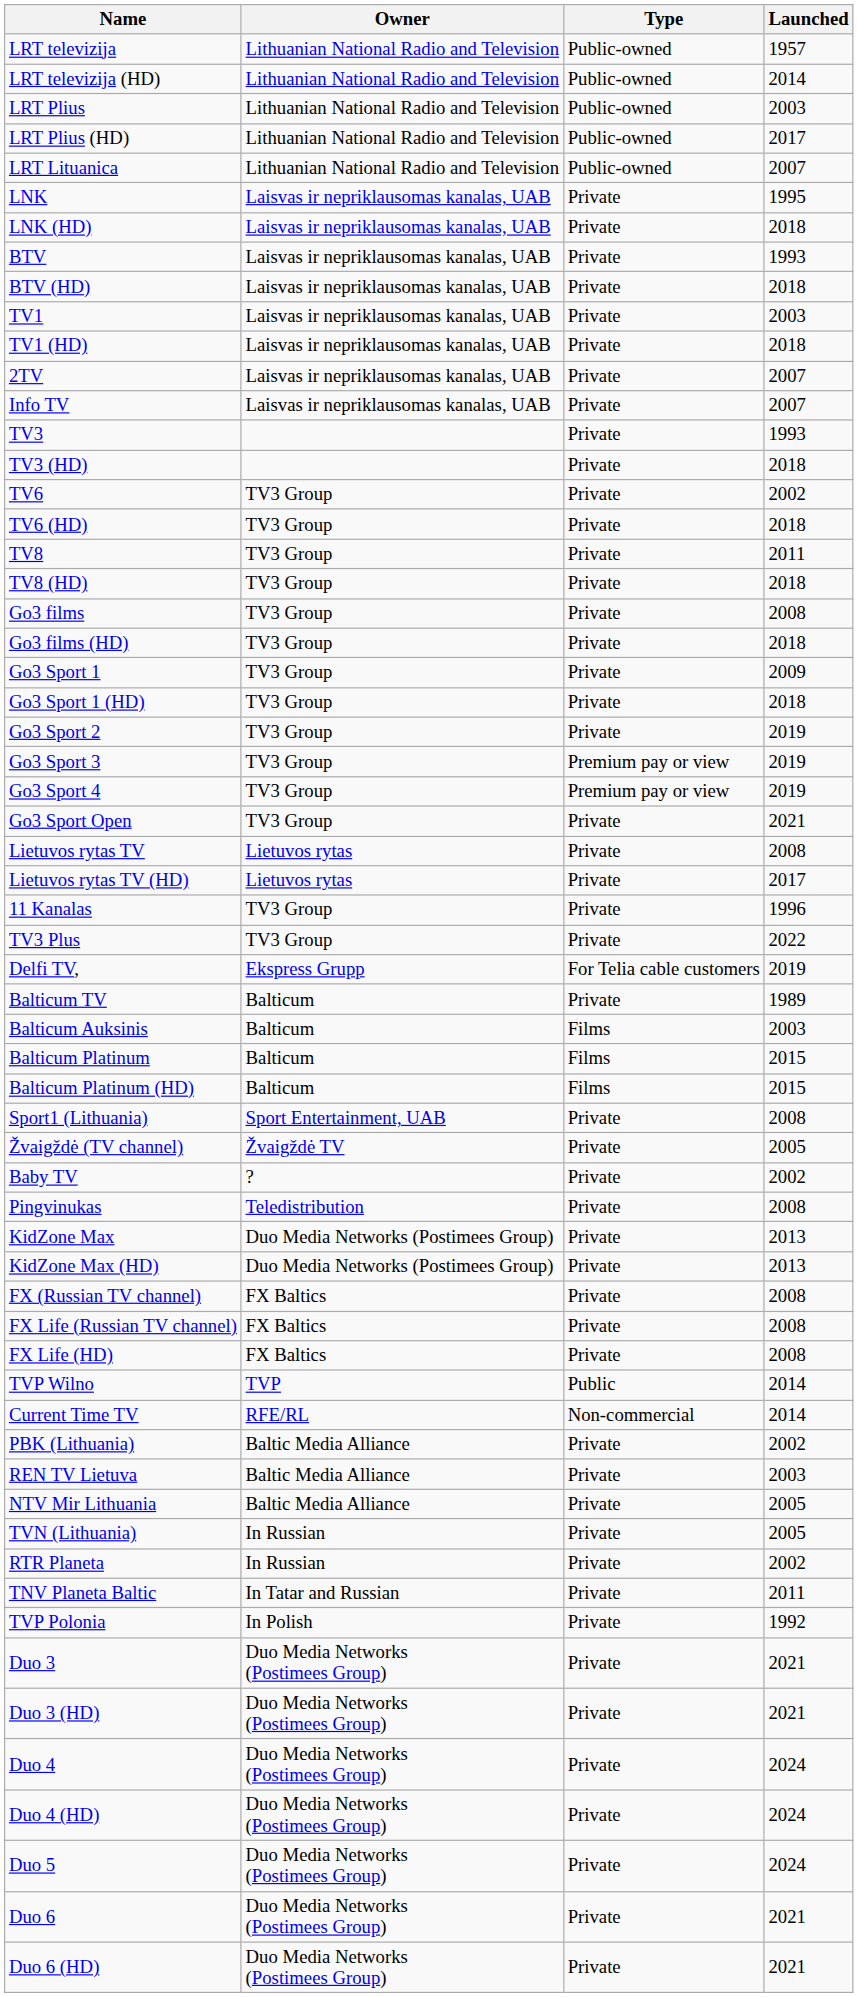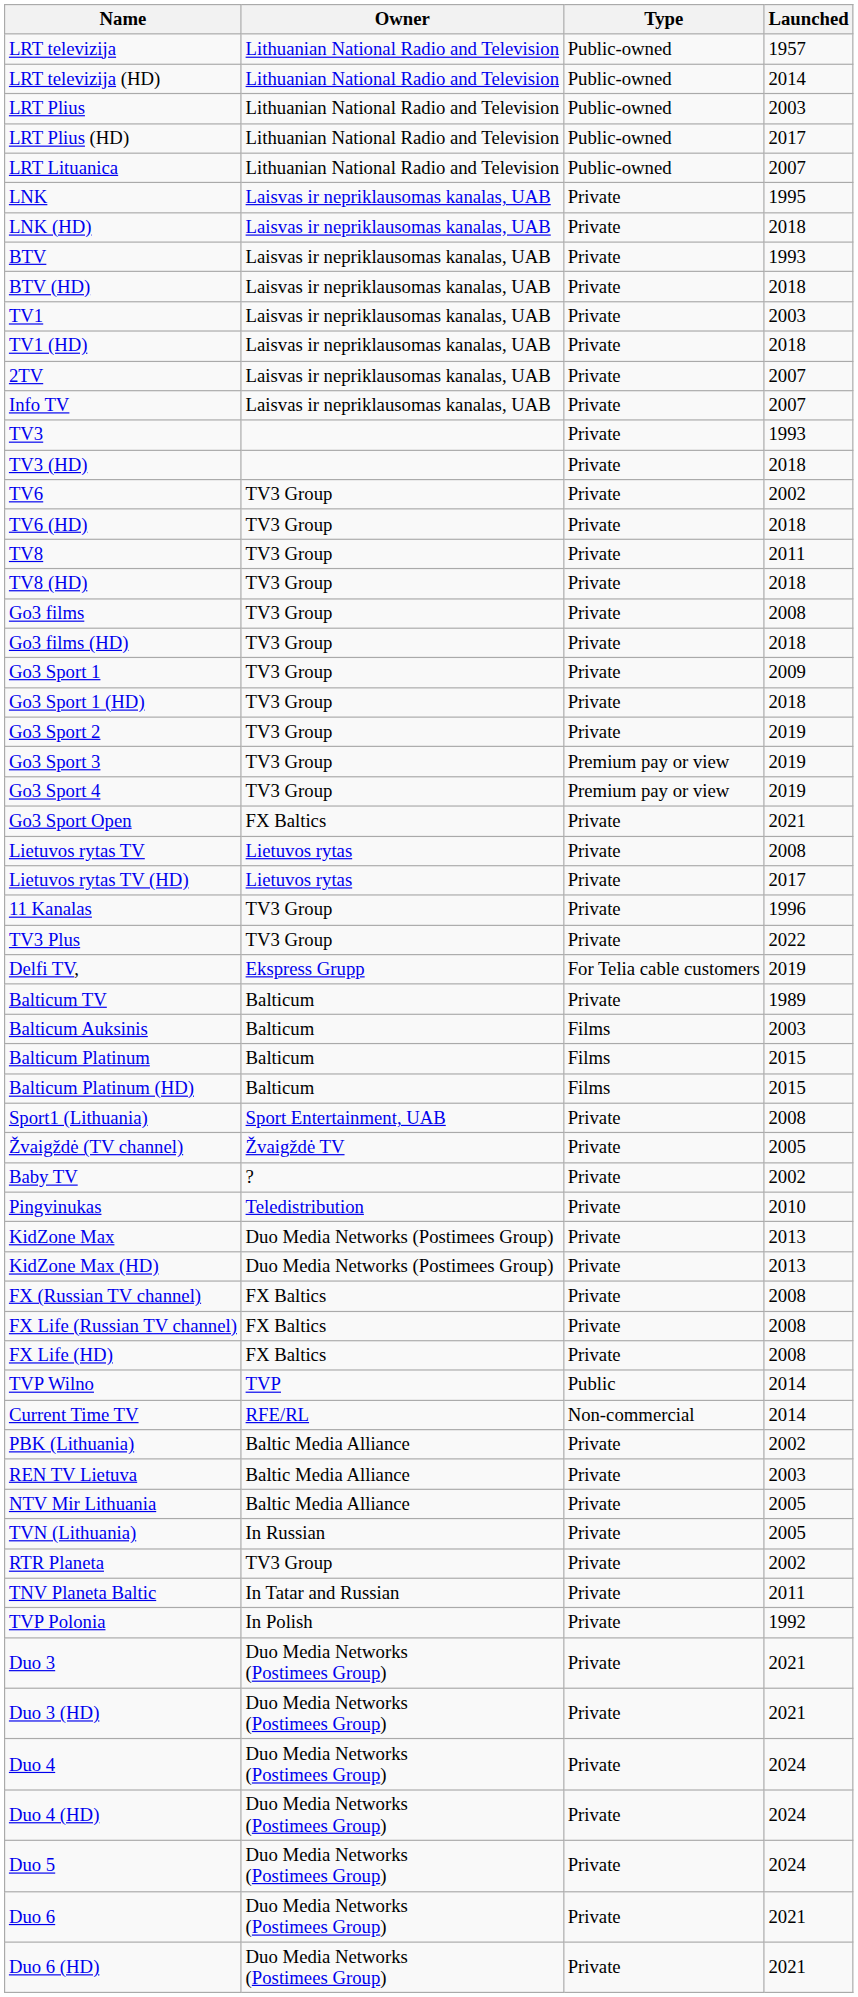Go3 Sport Open | Owner: TV3 Group -> FX Baltics
Pingvinukas | Launched: 2008 -> 2010
RTR Planeta | Owner: In Russian -> TV3 Group
